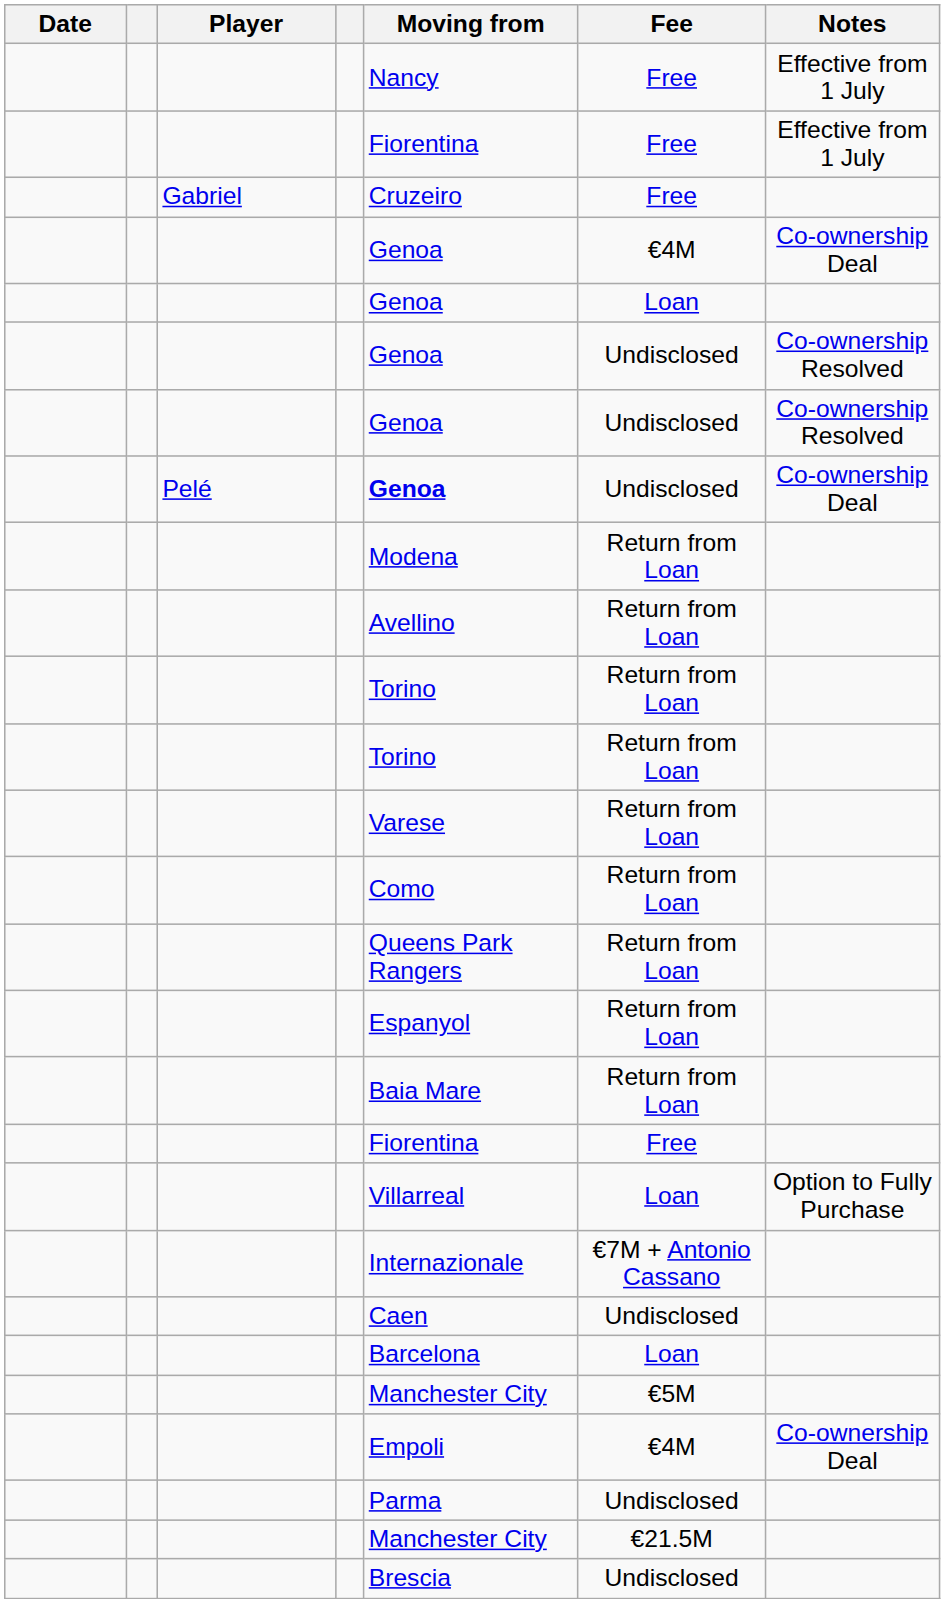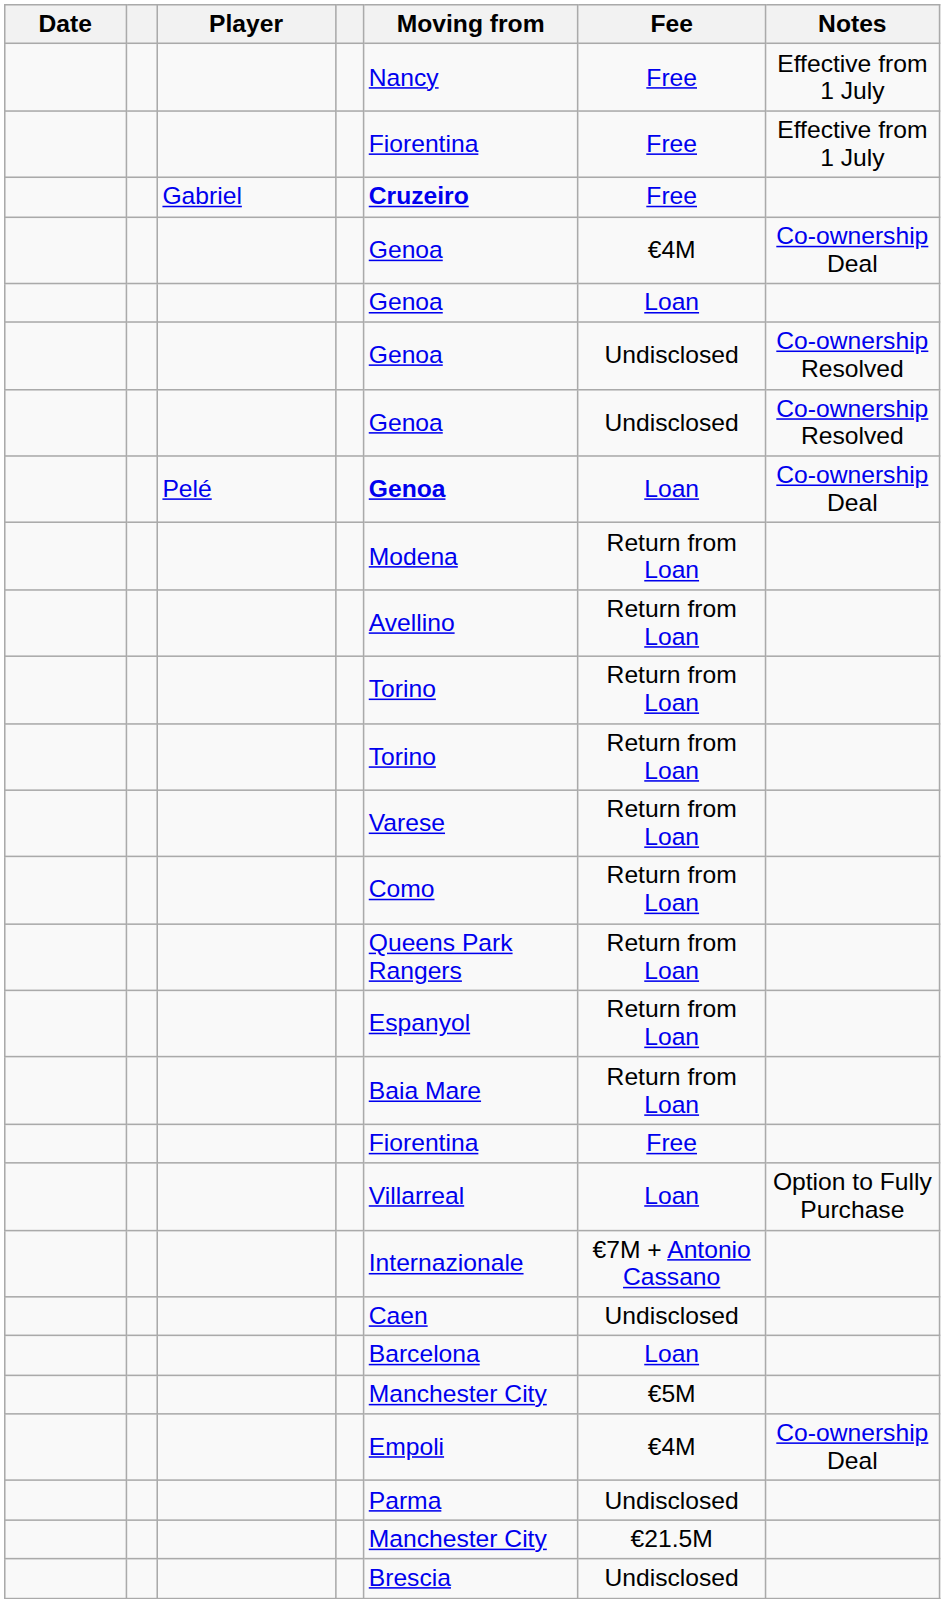Gabriel | Moving from: normal -> bold
Pelé | Fee: Undisclosed -> Loan
